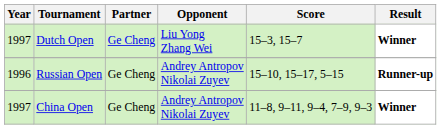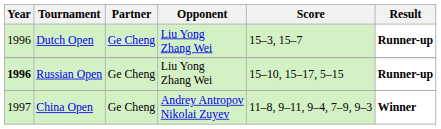Dutch Open | Year: 1997 -> 1996
Dutch Open | Result: Winner -> Runner-up
Russian Open | Year: normal -> bold
Russian Open | Opponent: Andrey Antropov Nikolai Zuyev -> Liu Yong Zhang Wei
